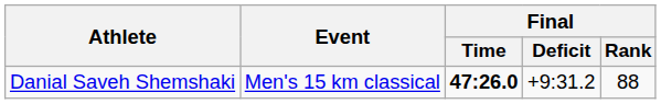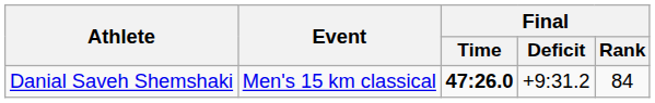Danial Saveh Shemshaki | Final / Rank: 88 -> 84
